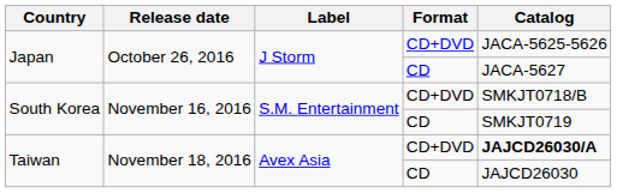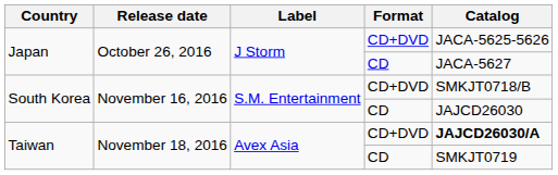South Korea / CD | Catalog: SMKJT0719 -> JAJCD26030
Taiwan / CD | Catalog: JAJCD26030 -> SMKJT0719
